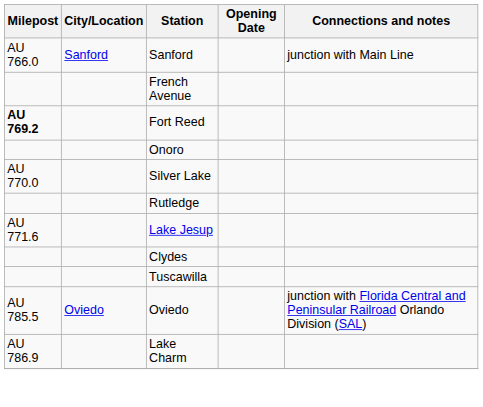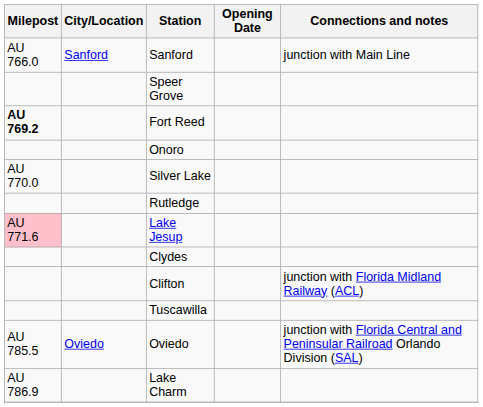- row: French Avenue
+ row: Speer Grove
Lake Jesup | Milepost: no background -> pink background
+ row: Clifton | junction with Florida Midland Railway (ACL)
